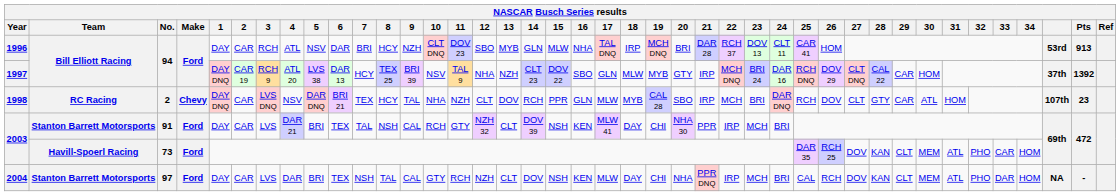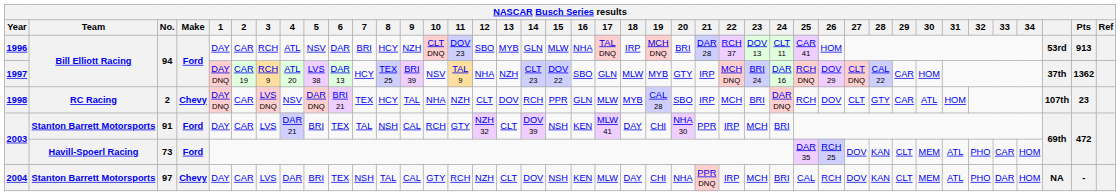1997 | Pts: 1392 -> 1362
2004 | Make: Ford -> Chevy
